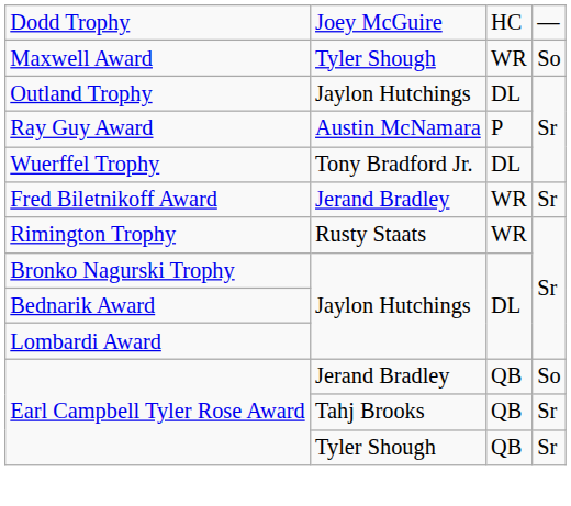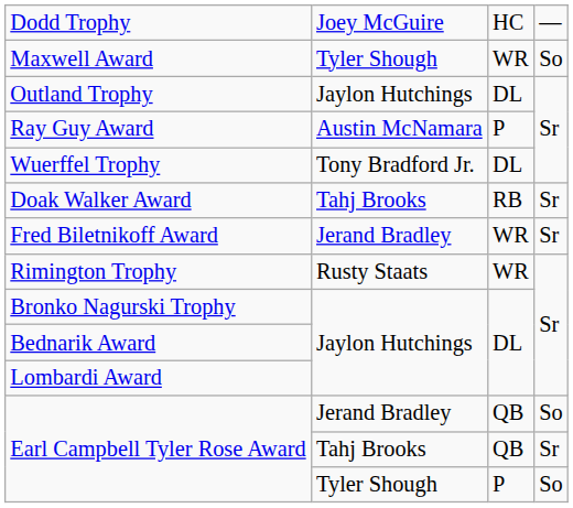+ row: Doak Walker Award | Tahj Brooks | RB | Sr
Earl Campbell Tyler Rose Award / Tyler Shough | column 3: QB -> P
Earl Campbell Tyler Rose Award / Tyler Shough | column 4: Sr -> So
